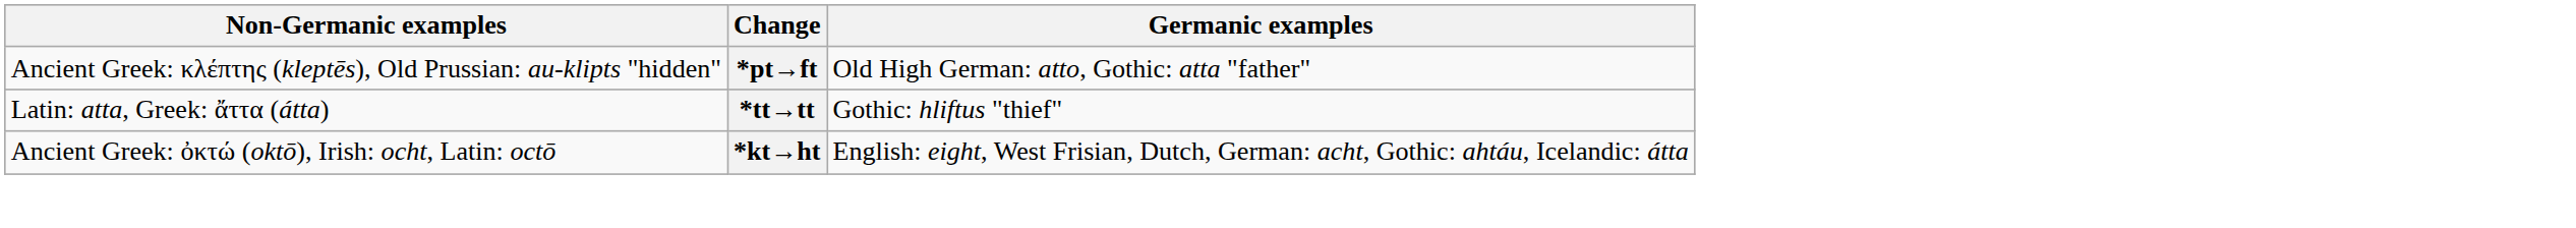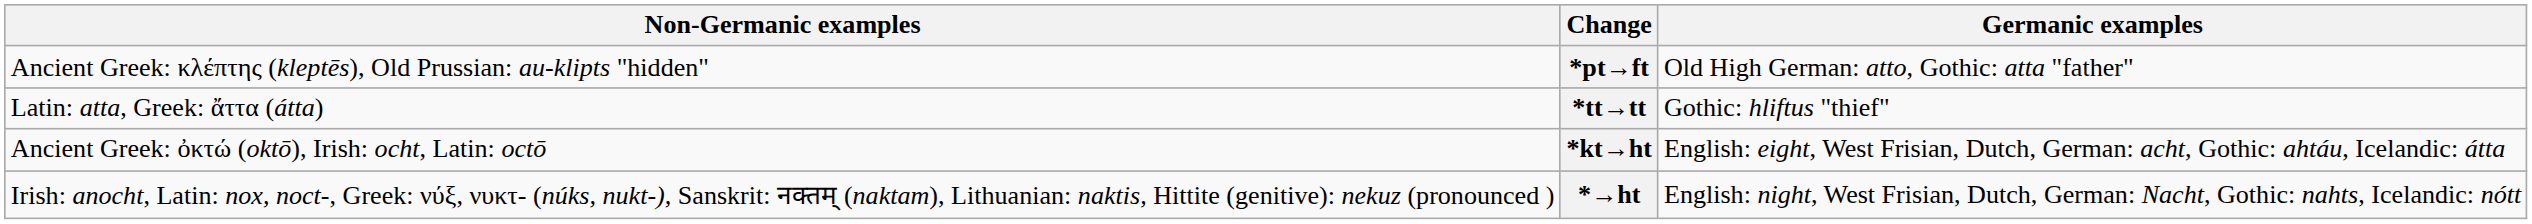+ row: Irish: anocht, Latin: nox, noct-, Greek: νύξ, νυκτ- (núks, nukt-), Sanskrit: नक्तम् (naktam), Lithuanian: naktis, Hittite (genitive): nekuz (pronounced ) | *→ht | English: night, West Frisian, Dutch, German: Nacht, Gothic: nahts, Icelandic: nótt
